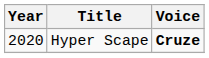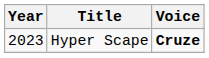Hyper Scape | Year: 2020 -> 2023
